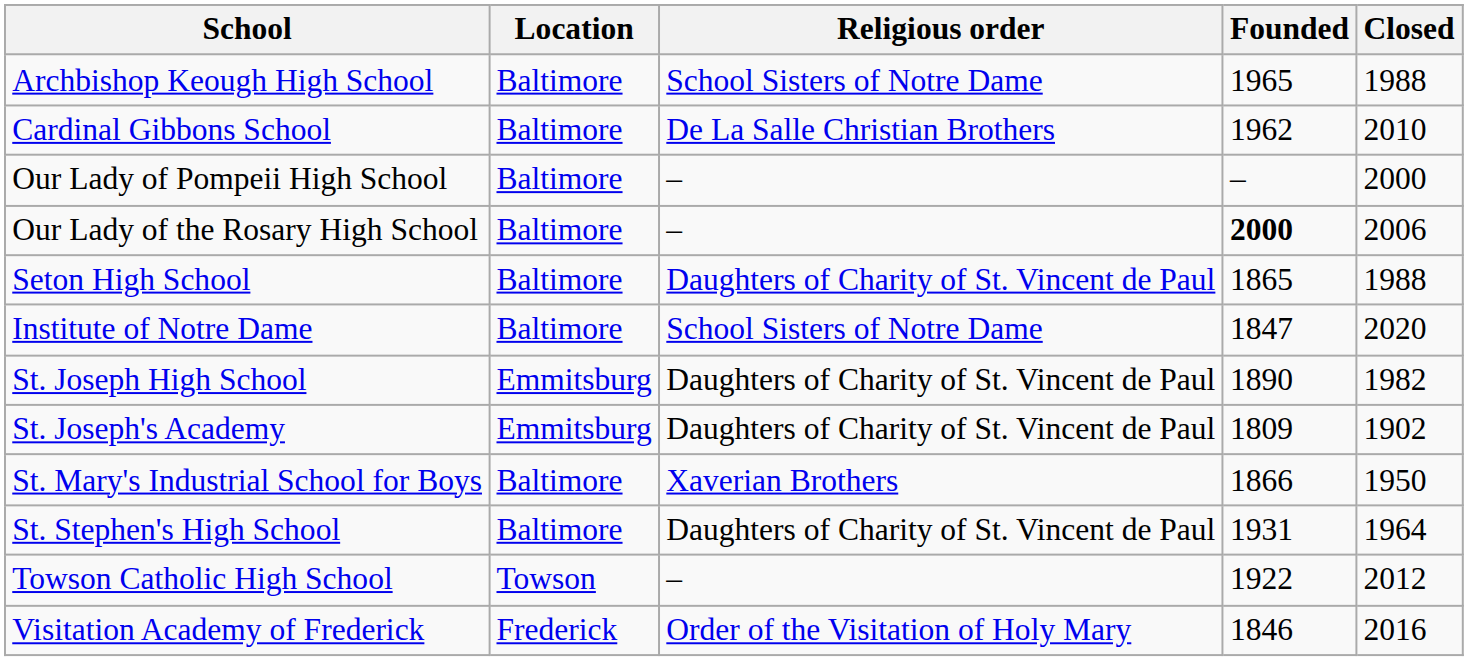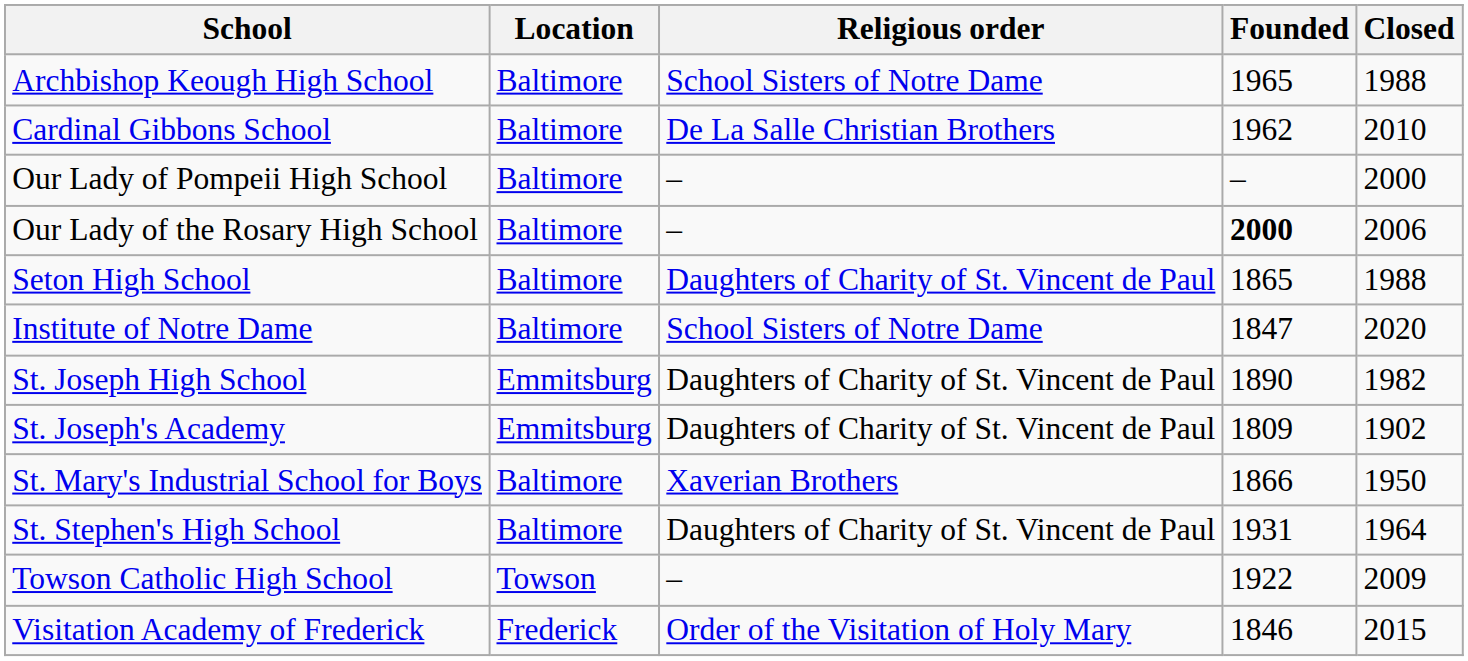Towson Catholic High School | Closed: 2012 -> 2009
Visitation Academy of Frederick | Closed: 2016 -> 2015
